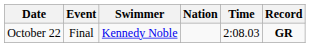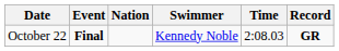columns swapped: Swimmer <-> Nation
October 22 | Event: normal -> bold
